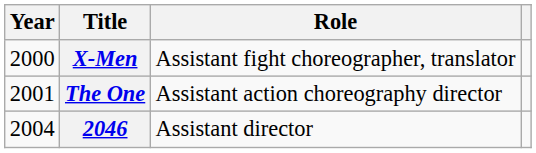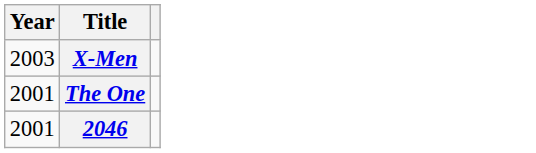- column: Role | Assistant fight choreographer, translator | Assistant action choreography director | Assistant director
X-Men | Year: 2000 -> 2003
2046 | Year: 2004 -> 2001
